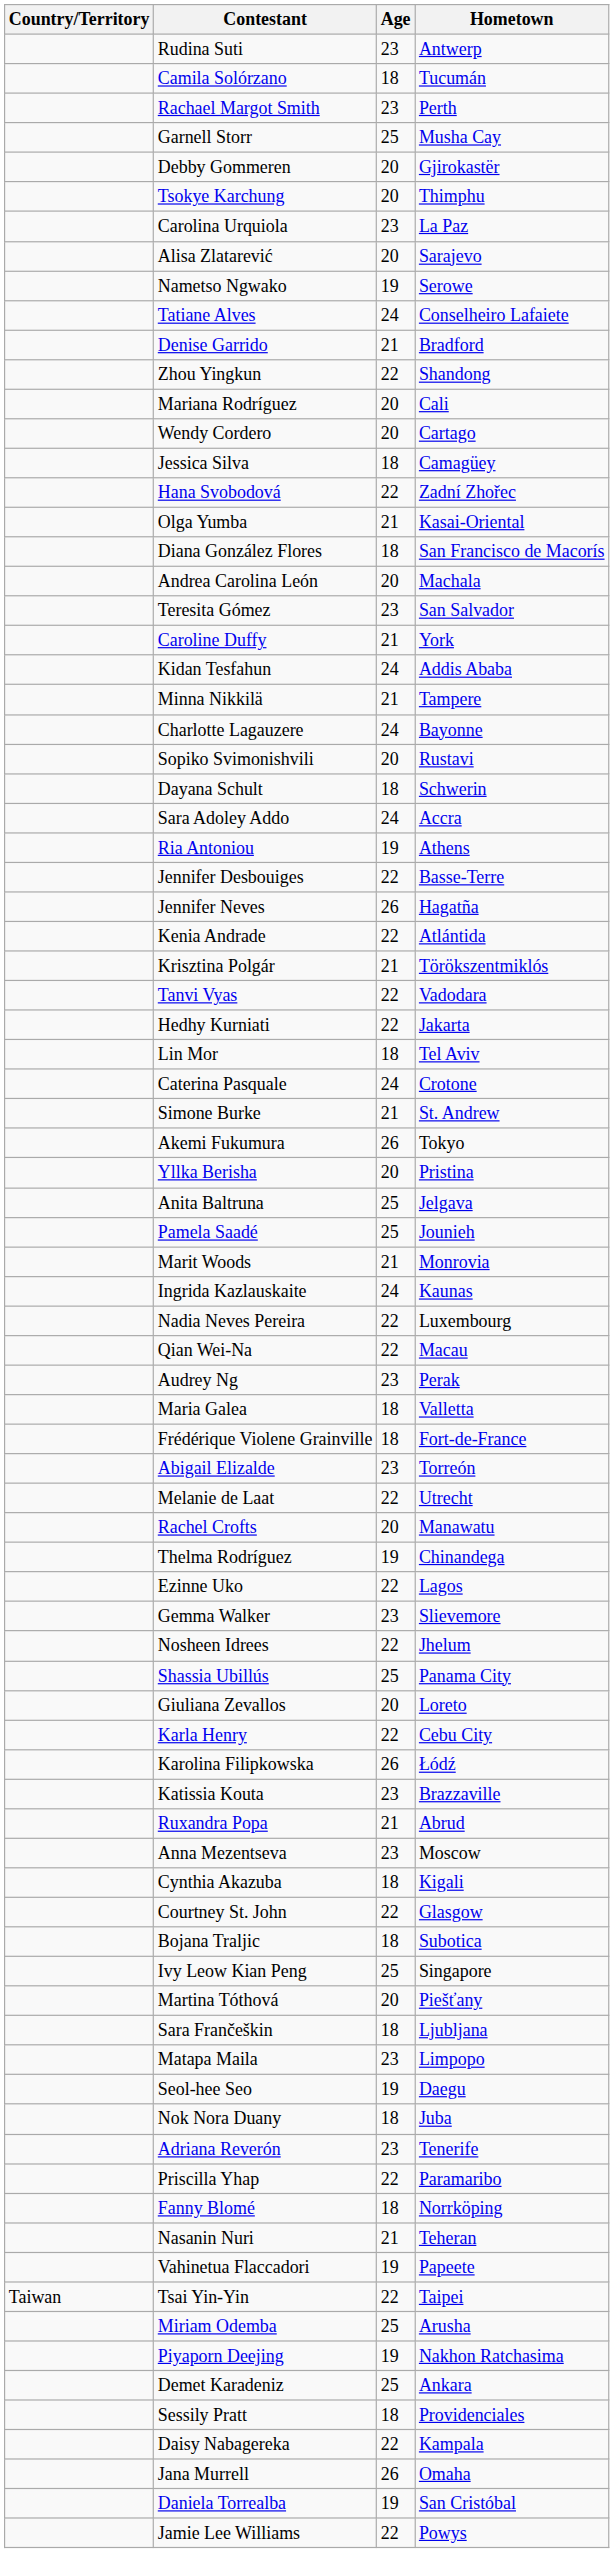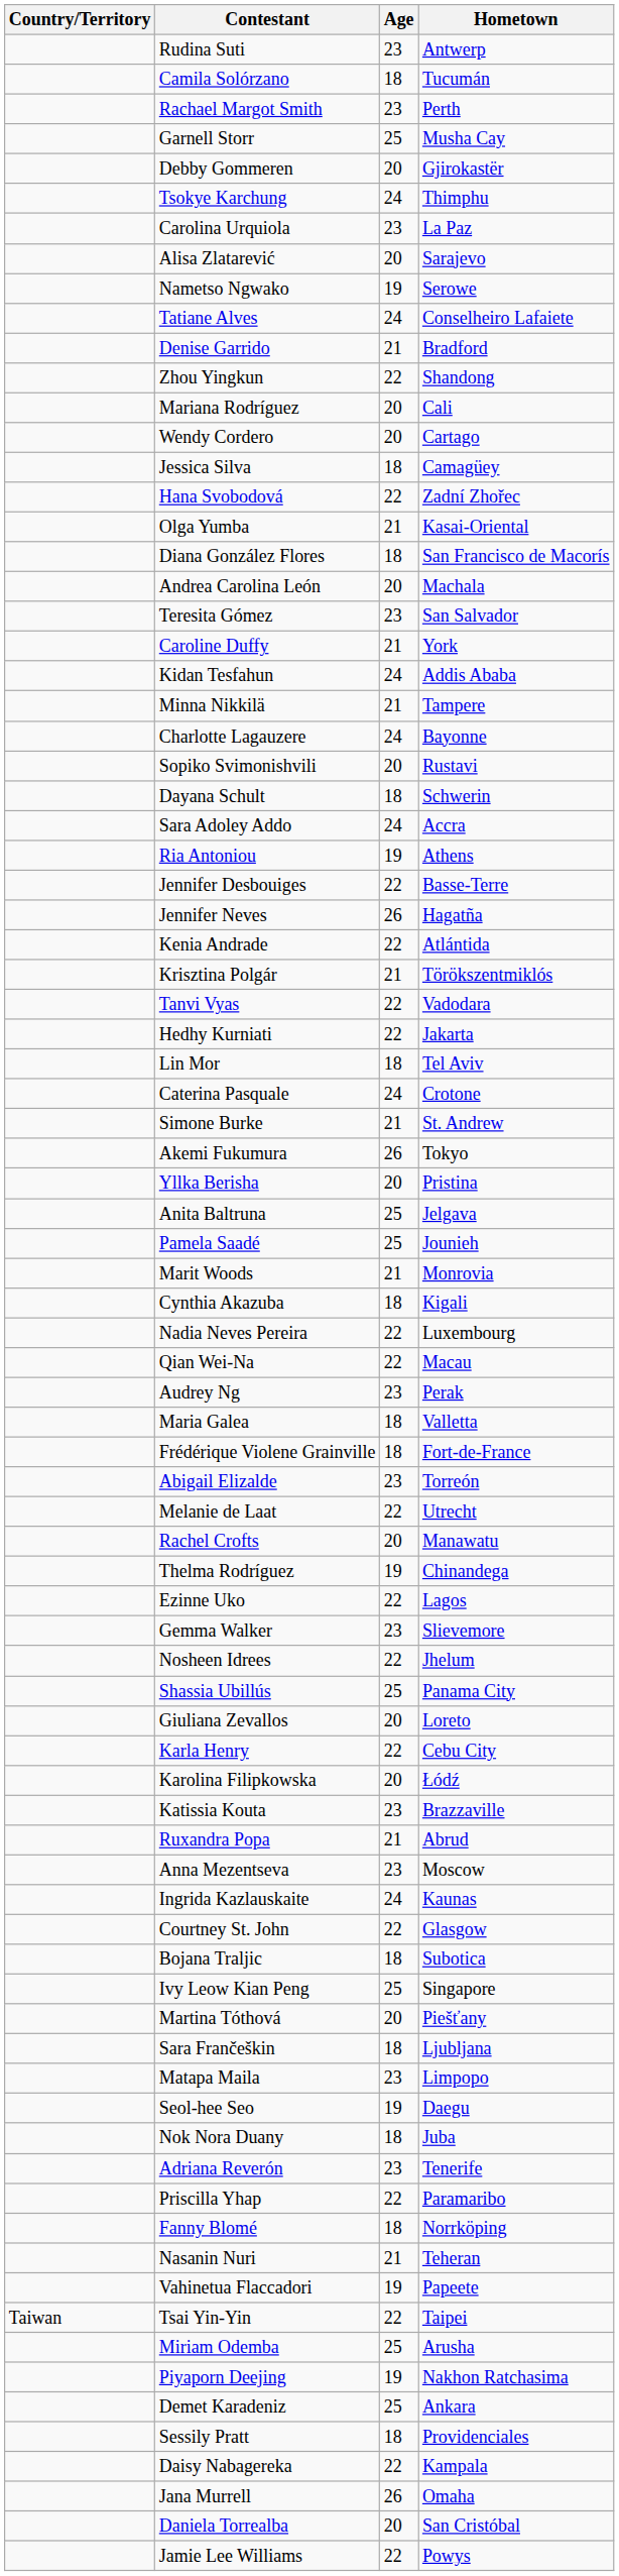Tsokye Karchung | Age: 20 -> 24
rows swapped: Ingrida Kazlauskaite <-> Cynthia Akazuba
Karolina Filipkowska | Age: 26 -> 20
Daniela Torrealba | Age: 19 -> 20
